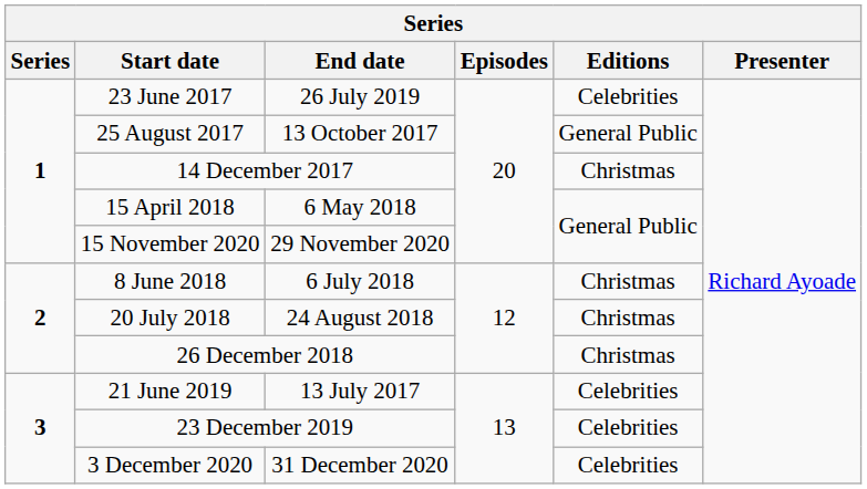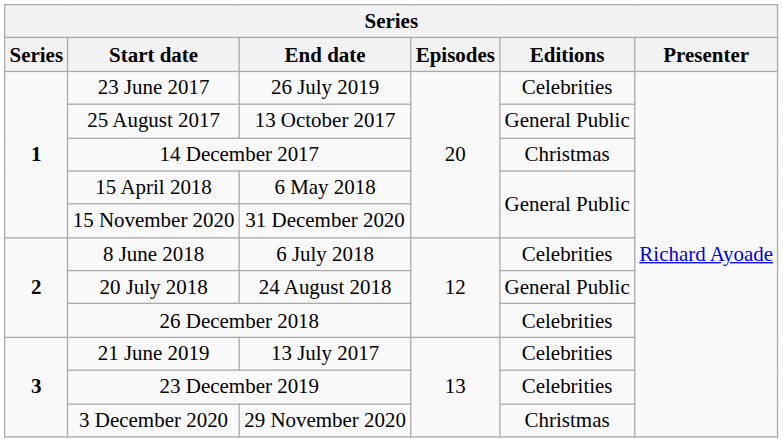15 November 2020 | End date: 29 November 2020 -> 31 December 2020
8 June 2018 | Editions: Christmas -> Celebrities
20 July 2018 | Editions: Christmas -> General Public
26 December 2018 | Editions: Christmas -> Celebrities
3 December 2020 | End date: 31 December 2020 -> 29 November 2020
3 December 2020 | Editions: Celebrities -> Christmas
